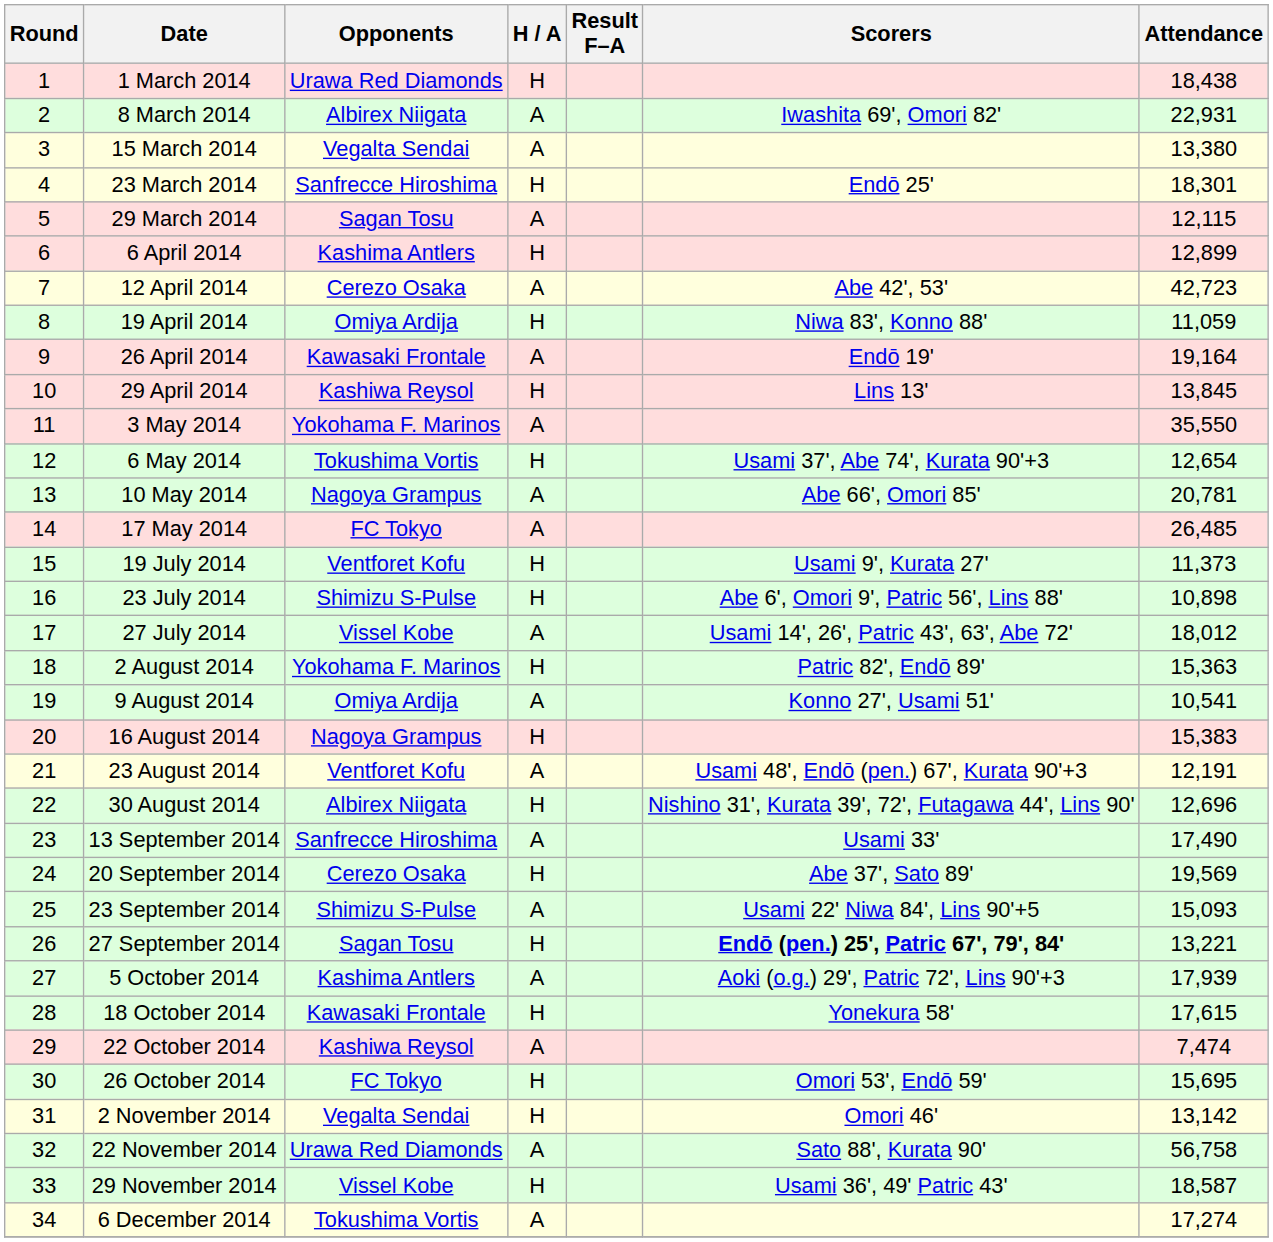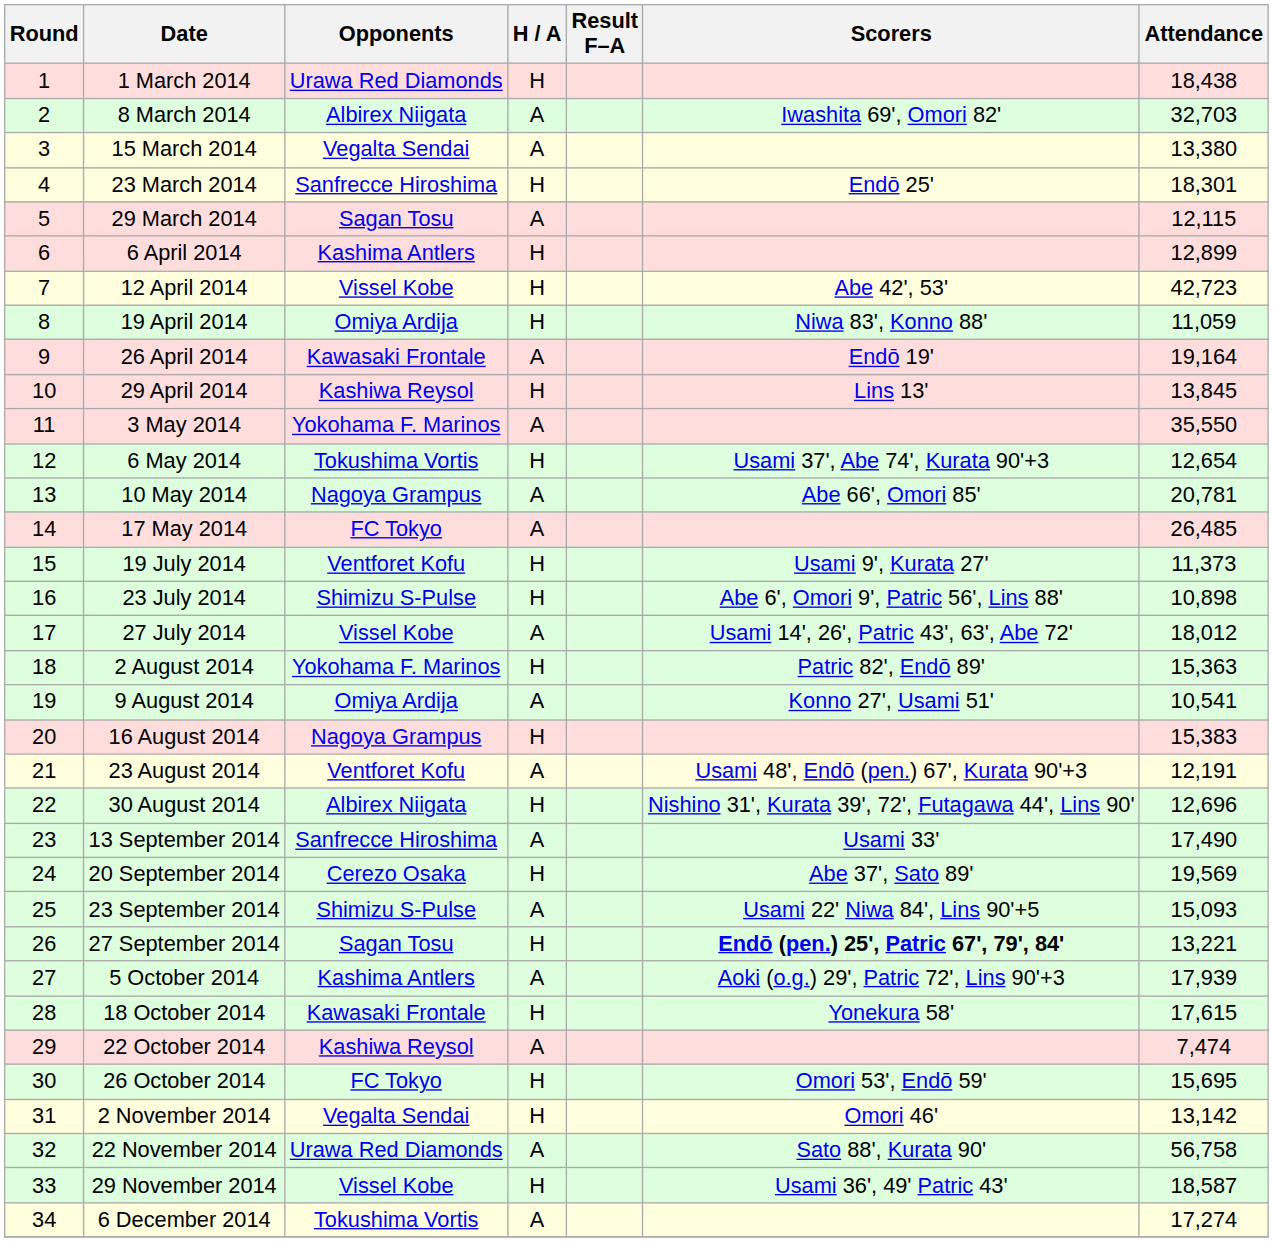8 March 2014 | Attendance: 22,931 -> 32,703
12 April 2014 | Opponents: Cerezo Osaka -> Vissel Kobe
12 April 2014 | H / A: A -> H
